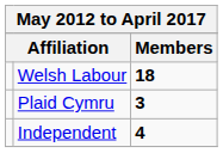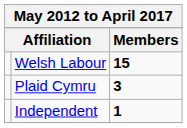Welsh Labour | Members: 18 -> 15
Independent | Members: 4 -> 1
